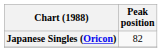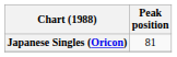Japanese Singles (Oricon) | Peak position: 82 -> 81
